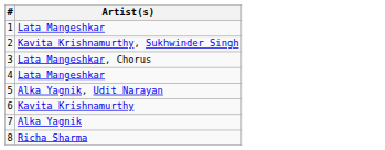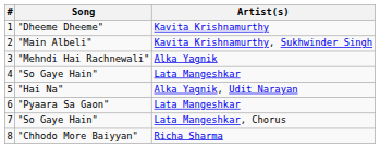+ column: Song | "Dheeme Dheeme" | "Main Albeli" | "Mehndi Hai Rachnewali" | "So Gaye Hain" | "Hai Na" | "Pyaara Sa Gaon" | "So Gaye Hain" | "Chhodo More Baiyyan"
1 | Artist(s): Lata Mangeshkar -> Kavita Krishnamurthy
3 | Artist(s): Lata Mangeshkar, Chorus -> Alka Yagnik
6 | Artist(s): Kavita Krishnamurthy -> Lata Mangeshkar
7 | Artist(s): Alka Yagnik -> Lata Mangeshkar, Chorus
